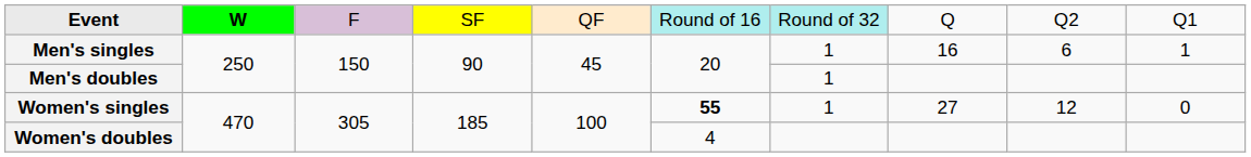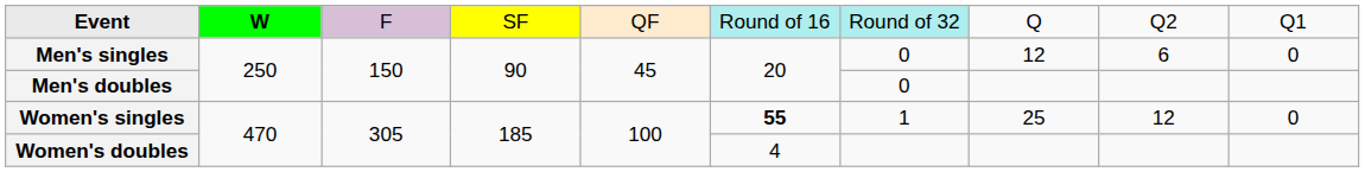Men's singles | column 7: 1 -> 0
Men's singles | column 8: 16 -> 12
Men's singles | column 10: 1 -> 0
Men's doubles | column 7: 1 -> 0
Women's singles | column 8: 27 -> 25
